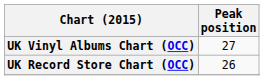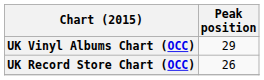UK Vinyl Albums Chart (OCC) | Peak position: 27 -> 29
